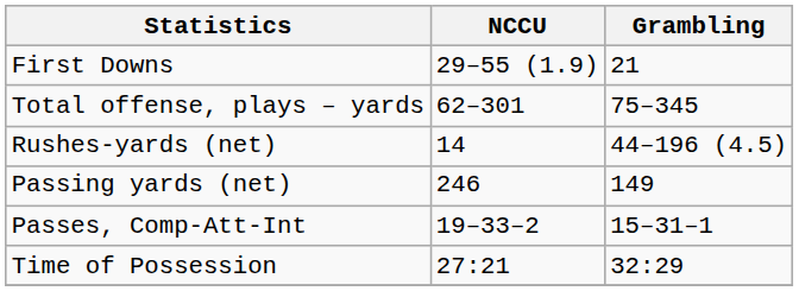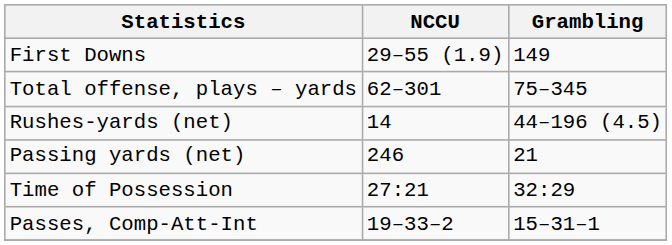First Downs | Grambling: 21 -> 149
Passing yards (net) | Grambling: 149 -> 21
rows swapped: Passes, Comp-Att-Int <-> Time of Possession
